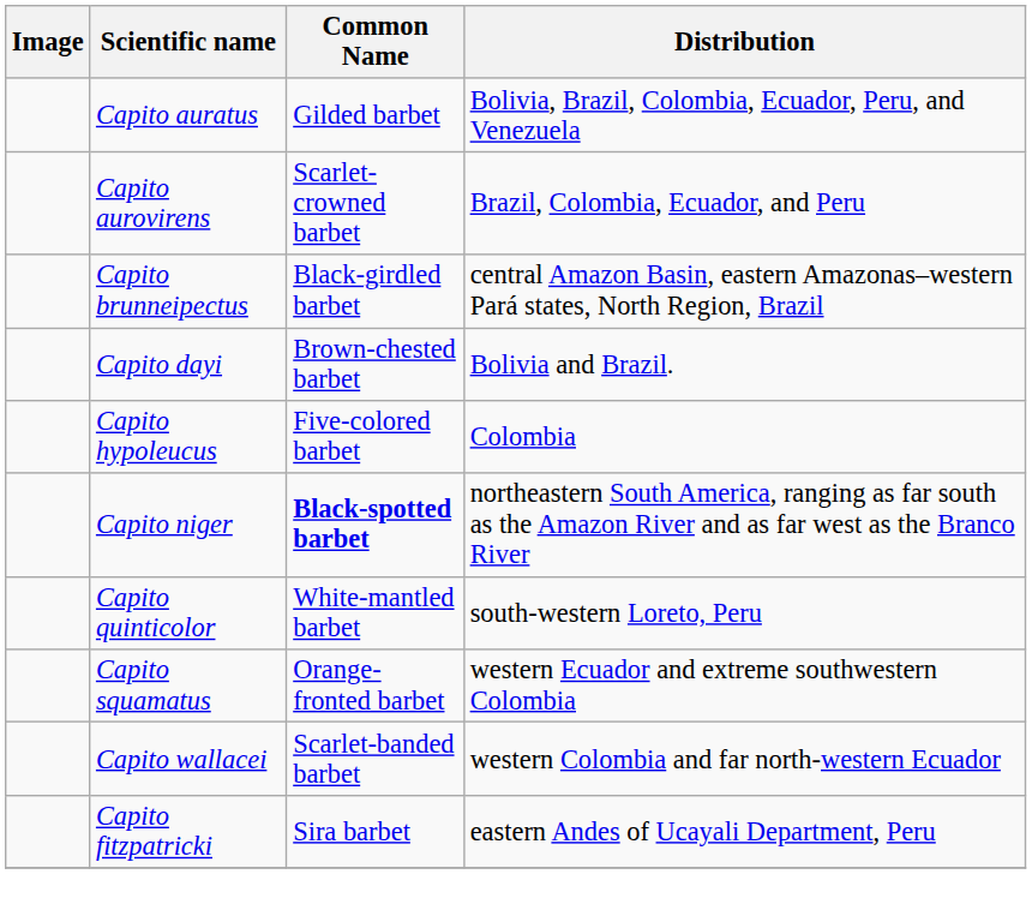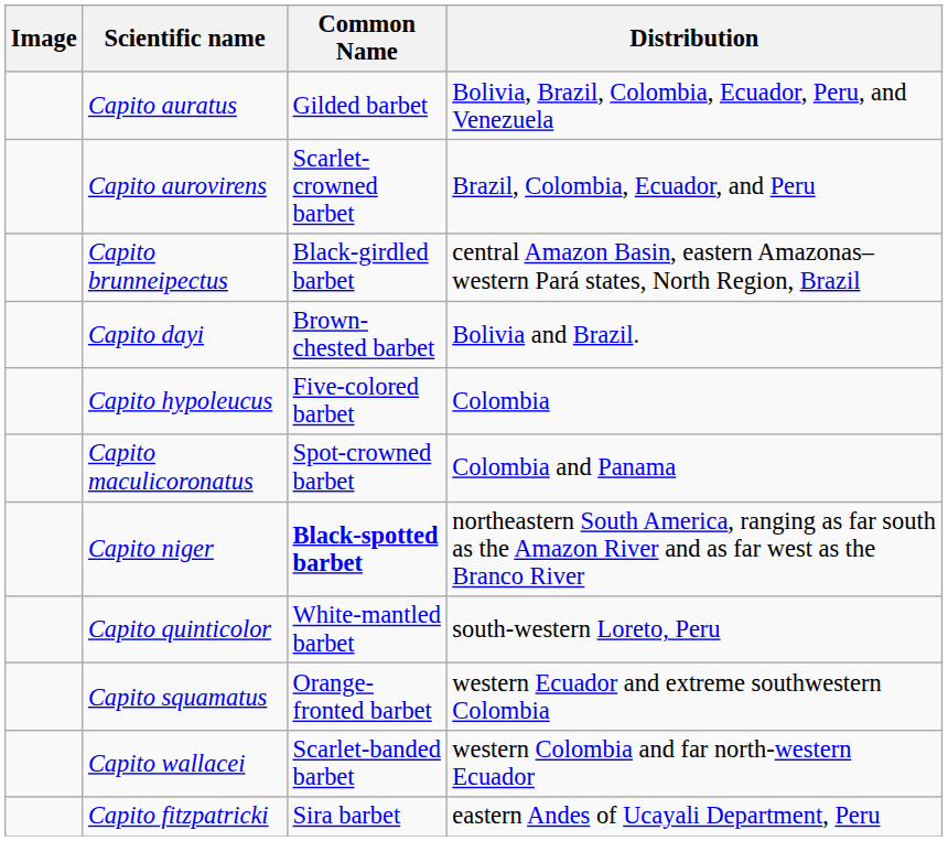+ row: Capito maculicoronatus | Spot-crowned barbet | Colombia and Panama
